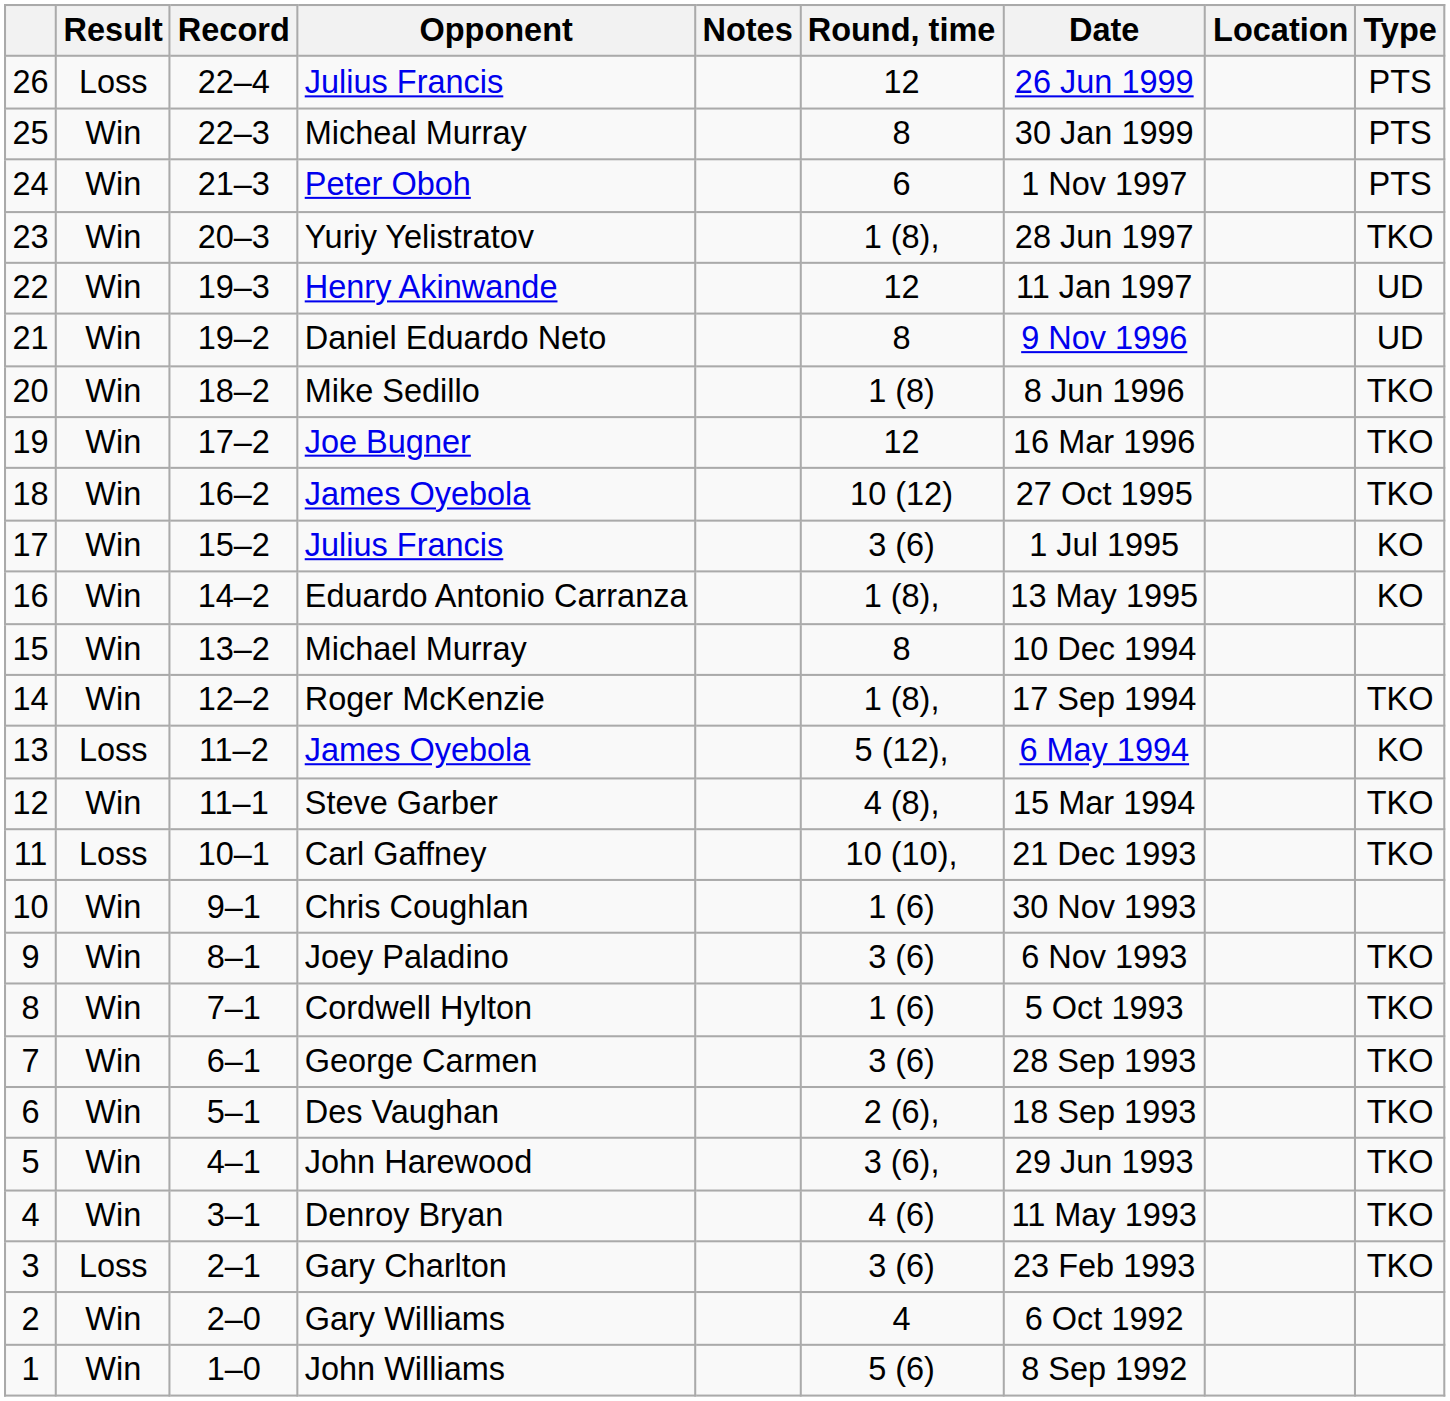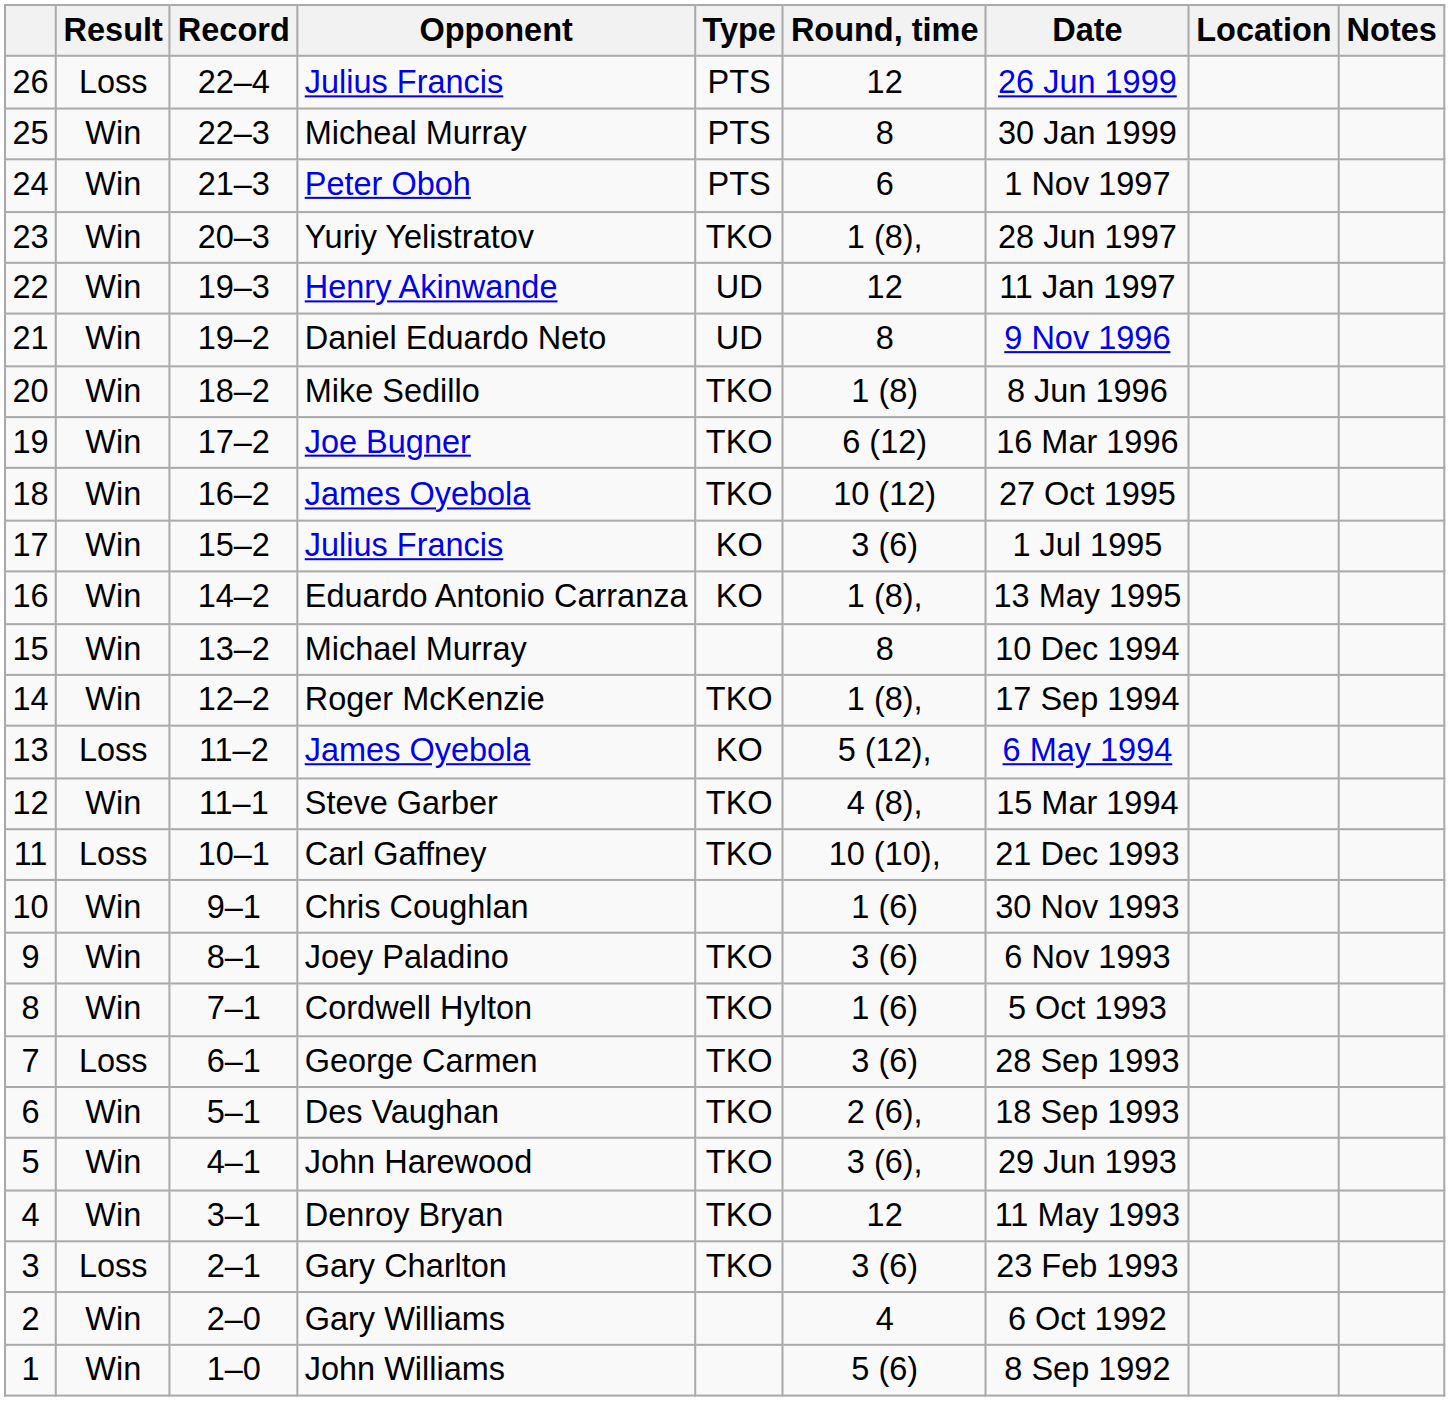columns swapped: Type <-> Notes
Joe Bugner | Round, time: 12 -> 6 (12)
George Carmen | Result: Win -> Loss
Denroy Bryan | Round, time: 4 (6) -> 12
